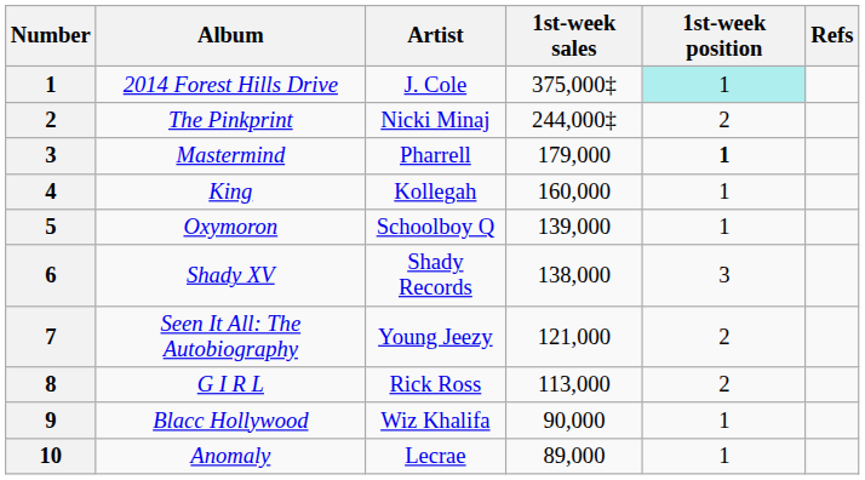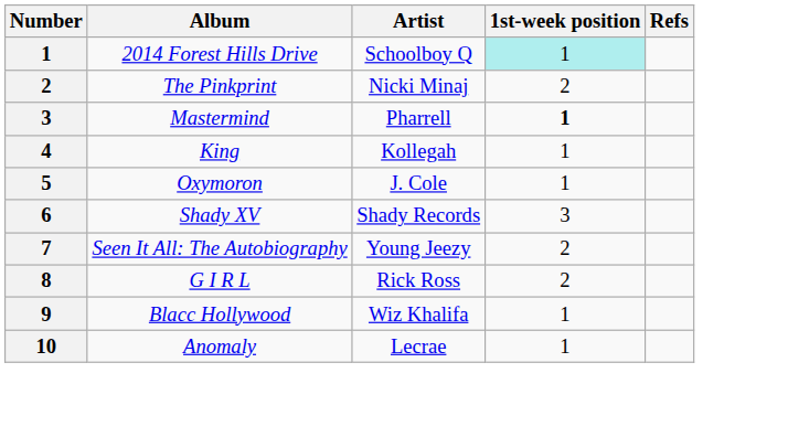- column: 1st-week sales | 375,000‡ | 244,000‡ | 179,000 | 160,000 | 139,000 | 138,000 | 121,000 | 113,000 | 90,000 | 89,000
2014 Forest Hills Drive | Artist: J. Cole -> Schoolboy Q
Oxymoron | Artist: Schoolboy Q -> J. Cole
